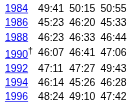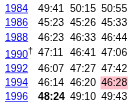1986 | column 5: 46:20 -> 45:26
1990† | column 3: 46:07 -> 47:11
1992 | column 3: 47:11 -> 46:07
1992 | column 7: 49:43 -> 47:42
1994 | column 5: 45:26 -> 46:20
1994 | column 7: no background -> pink background
1996 | column 3: normal -> bold
1996 | column 7: 47:42 -> 49:43
